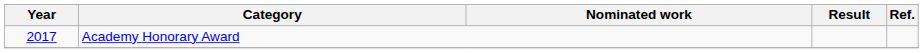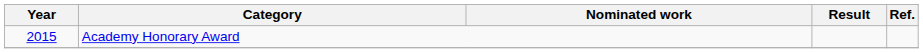Academy Honorary Award | Year: 2017 -> 2015
